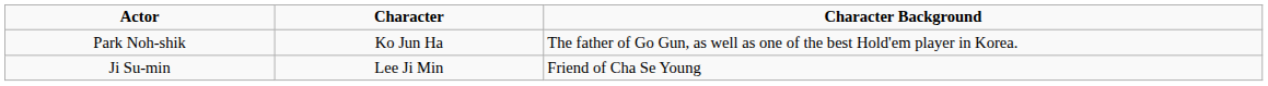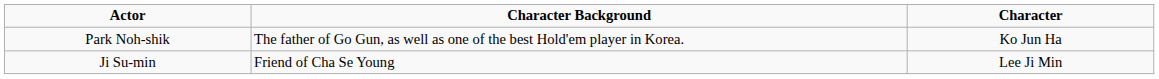columns swapped: Character <-> Character Background
